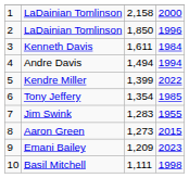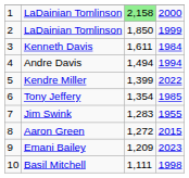1 / LaDainian Tomlinson | column 3: no background -> lightgreen background
2 / LaDainian Tomlinson | column 4: 1996 -> 1999
Aaron Green | column 3: 1,273 -> 1,272
